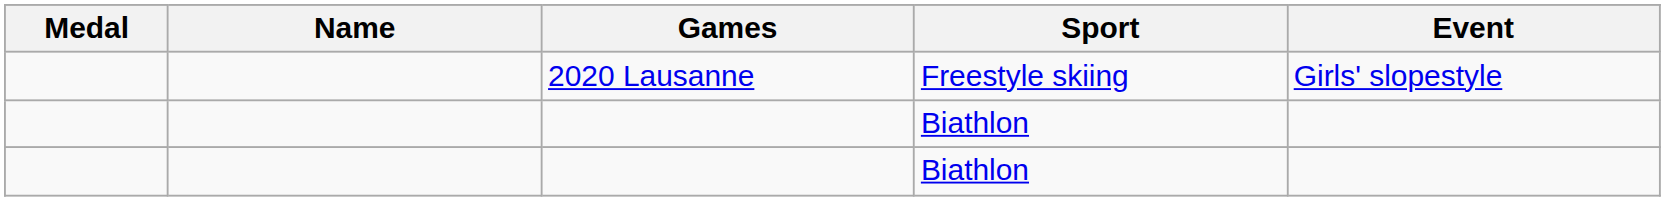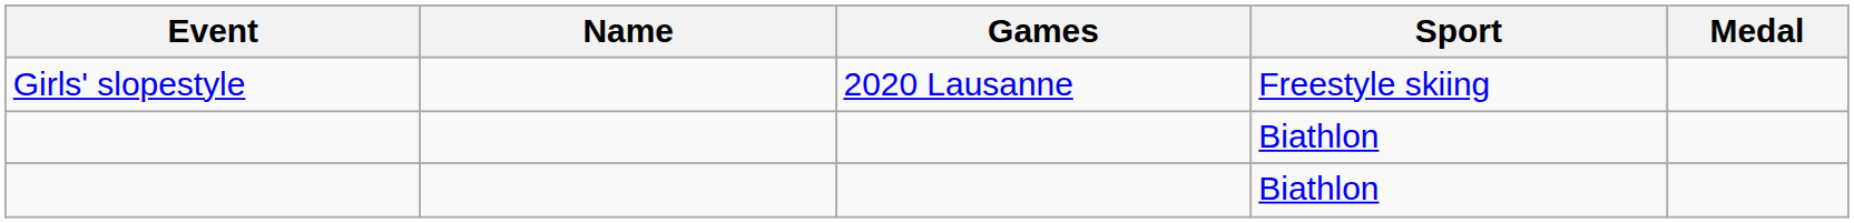columns swapped: Medal <-> Event
